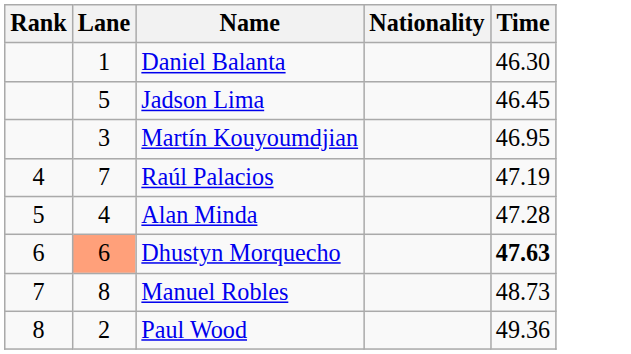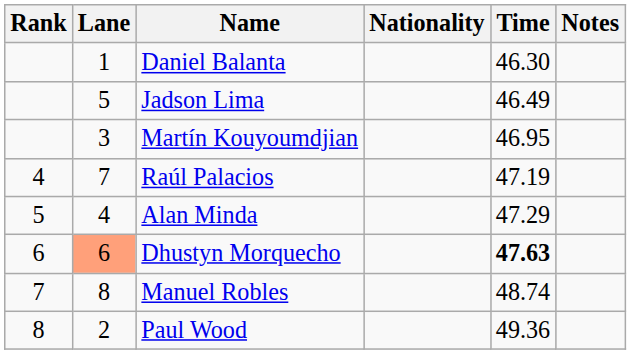+ column: Notes
Jadson Lima | Time: 46.45 -> 46.49
Alan Minda | Time: 47.28 -> 47.29
Manuel Robles | Time: 48.73 -> 48.74
